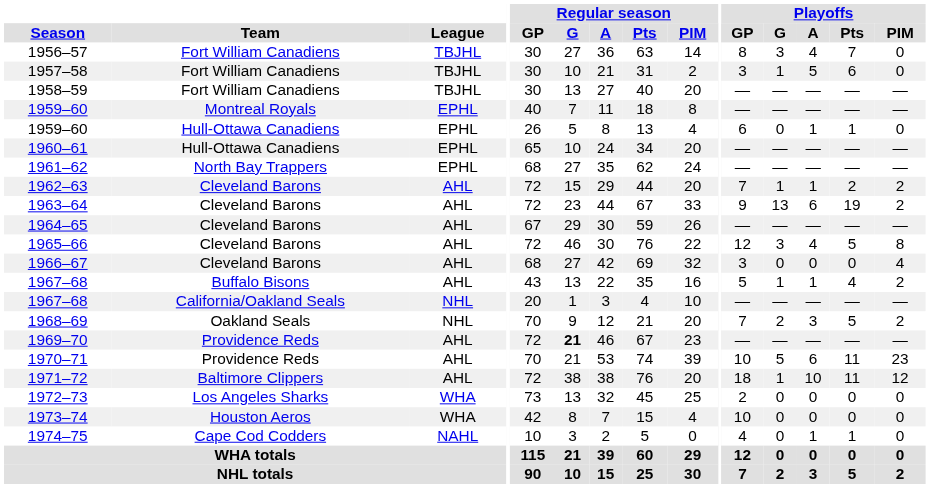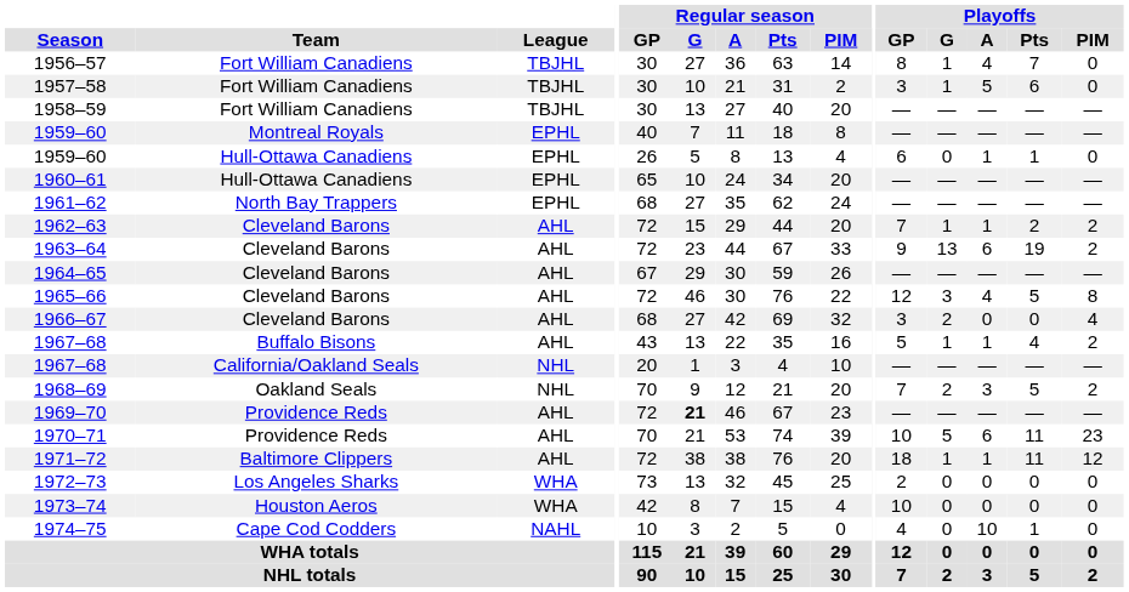1956–57 | Playoffs / G: 3 -> 1
1966–67 | Playoffs / G: 0 -> 2
1971–72 | Playoffs / A: 10 -> 1
1974–75 | Playoffs / A: 1 -> 10
